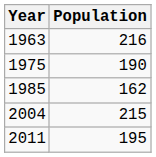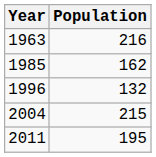- row: 1975 | 190
+ row: 1996 | 132
